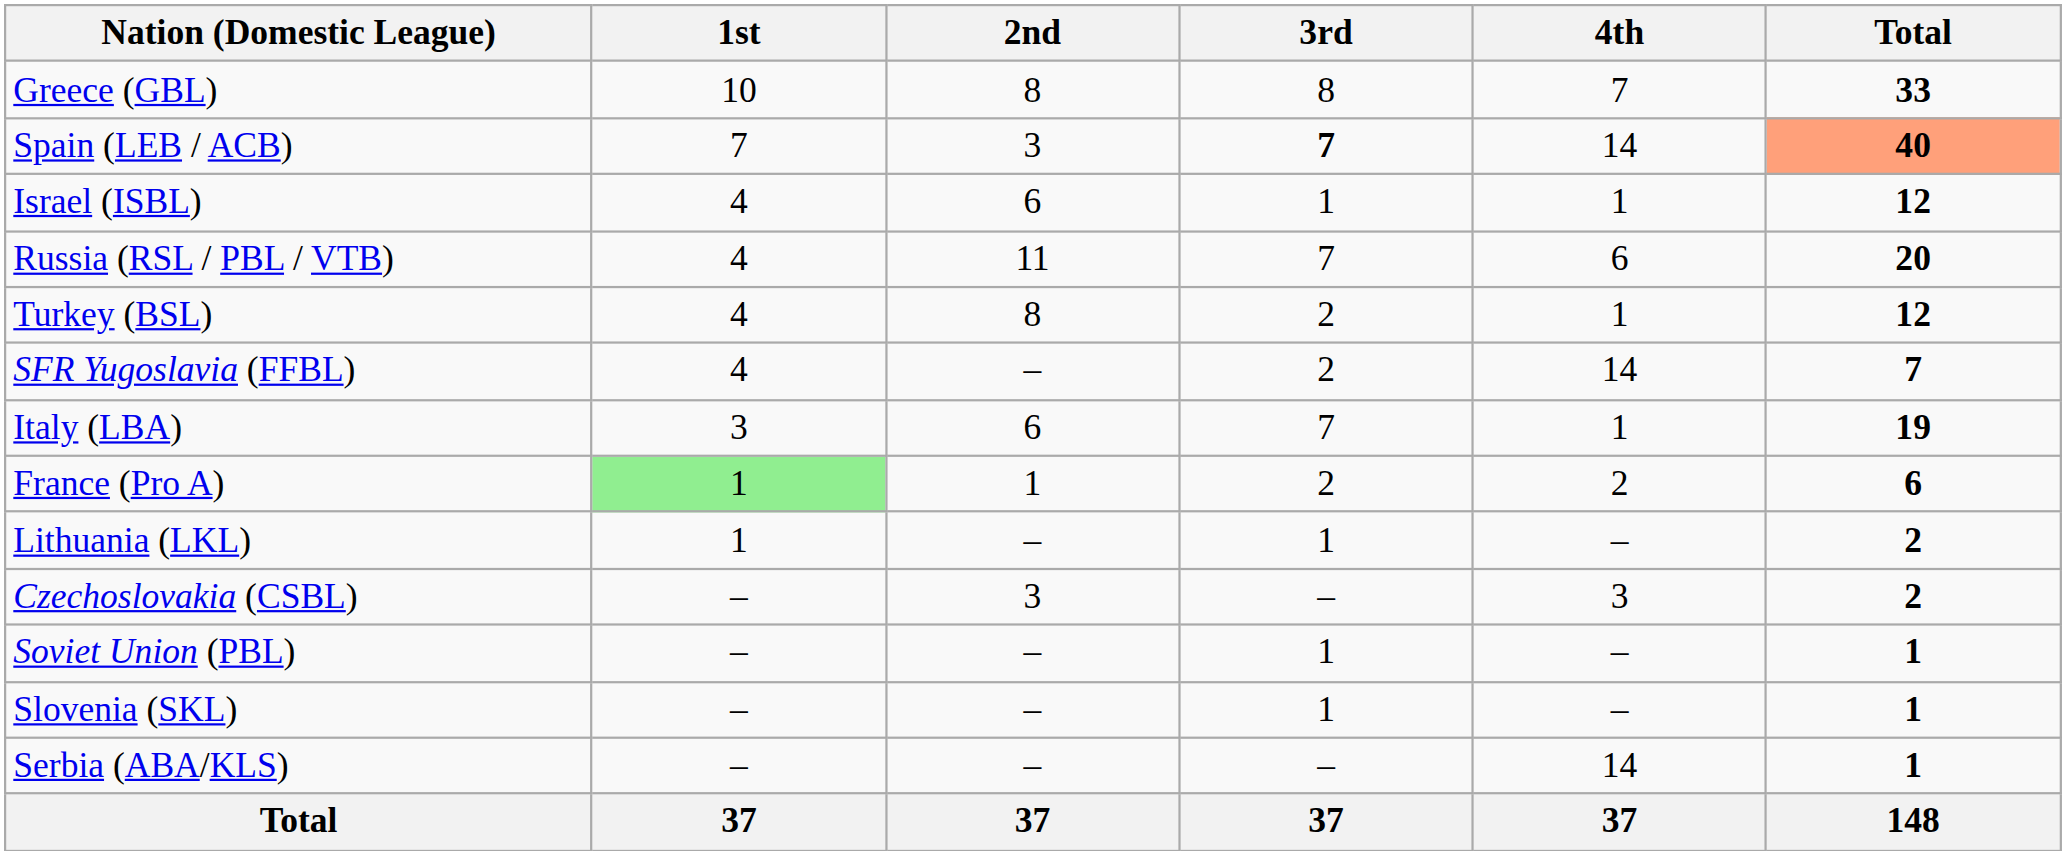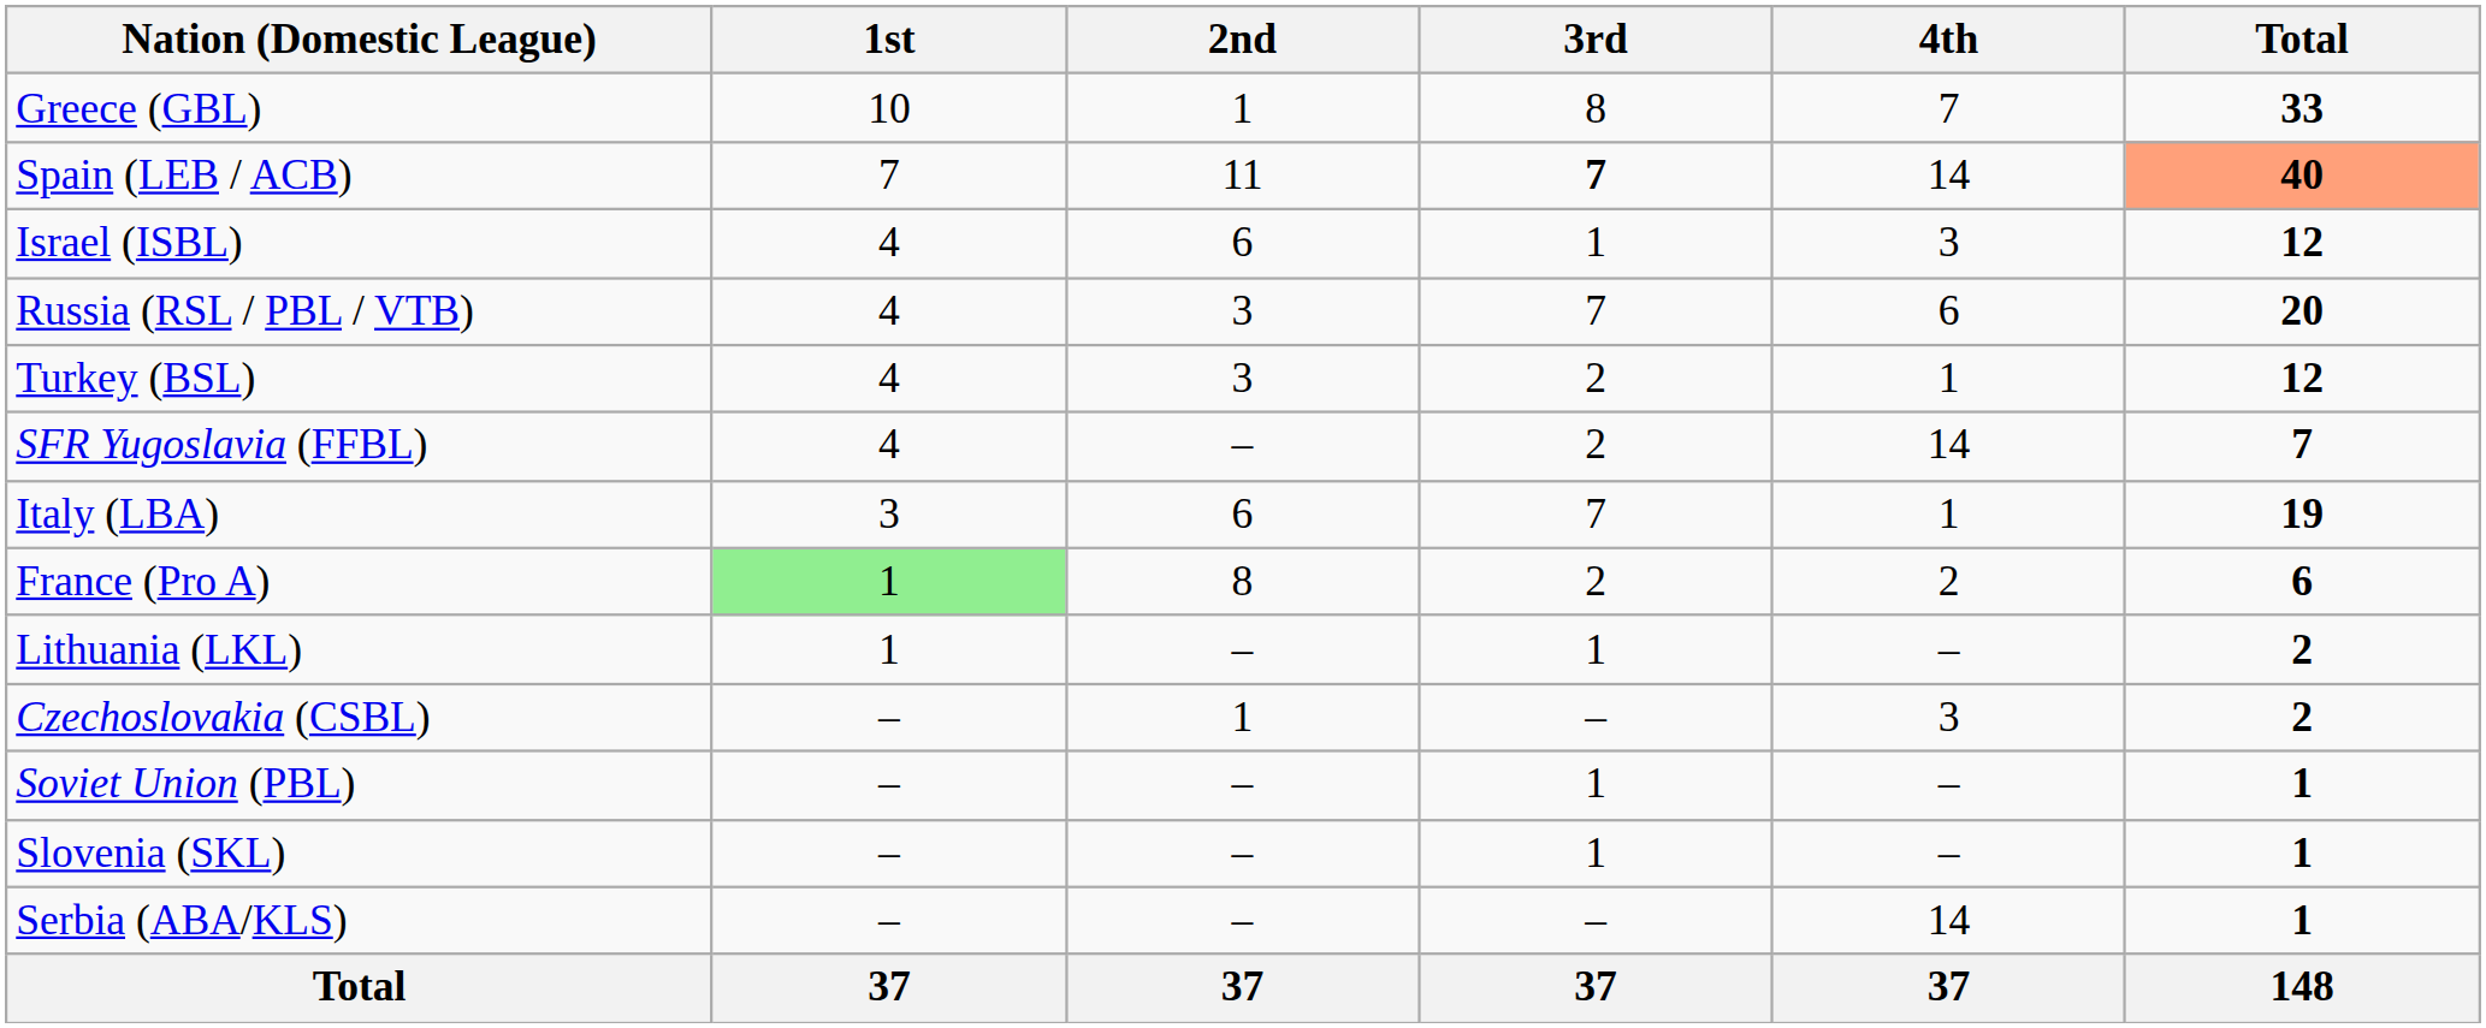Greece (GBL) | 2nd: 8 -> 1
Spain (LEB / ACB) | 2nd: 3 -> 11
Israel (ISBL) | 4th: 1 -> 3
Russia (RSL / PBL / VTB) | 2nd: 11 -> 3
Turkey (BSL) | 2nd: 8 -> 3
France (Pro A) | 2nd: 1 -> 8
Czechoslovakia (CSBL) | 2nd: 3 -> 1
